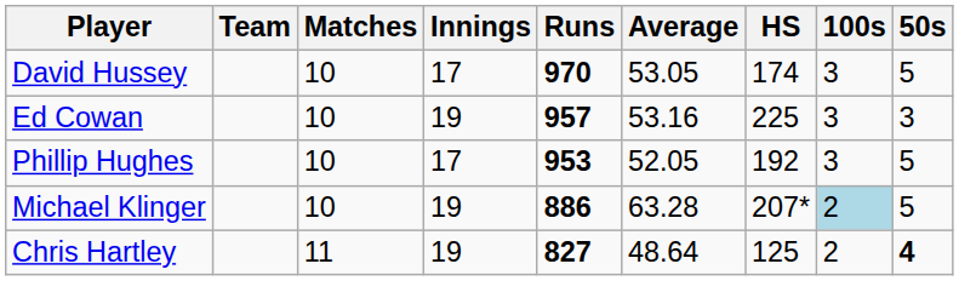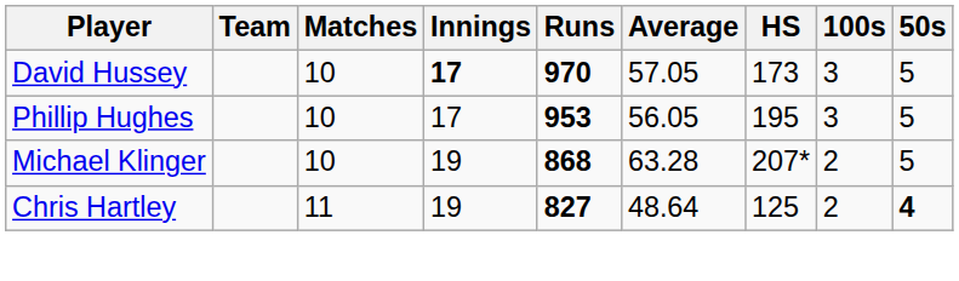David Hussey | Innings: normal -> bold
David Hussey | Average: 53.05 -> 57.05
David Hussey | HS: 174 -> 173
- row: Ed Cowan | 10 | 19 | 957 | 53.16 | 225 | 3 | 3
Phillip Hughes | Average: 52.05 -> 56.05
Phillip Hughes | HS: 192 -> 195
Michael Klinger | Runs: 886 -> 868
Michael Klinger | 100s: lightblue background -> no background
